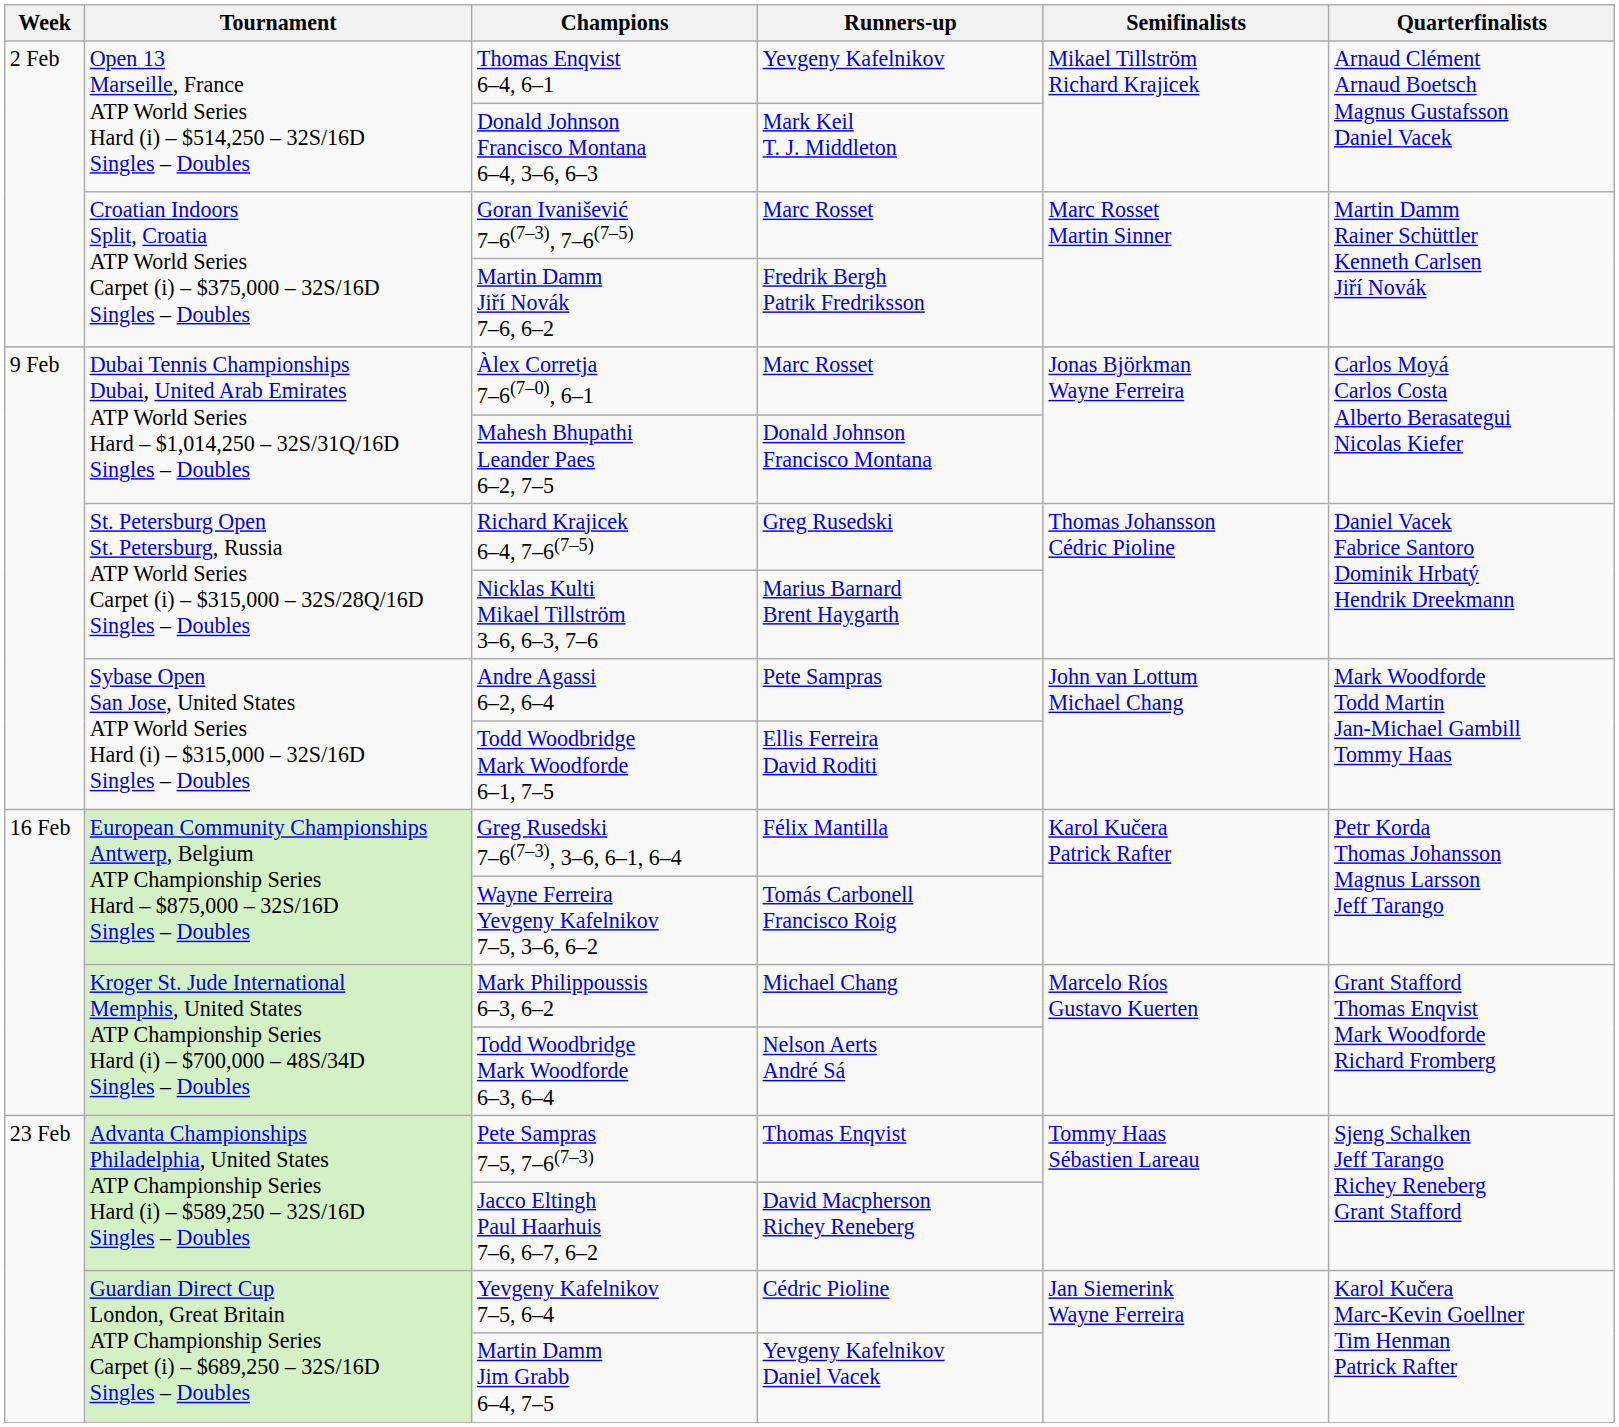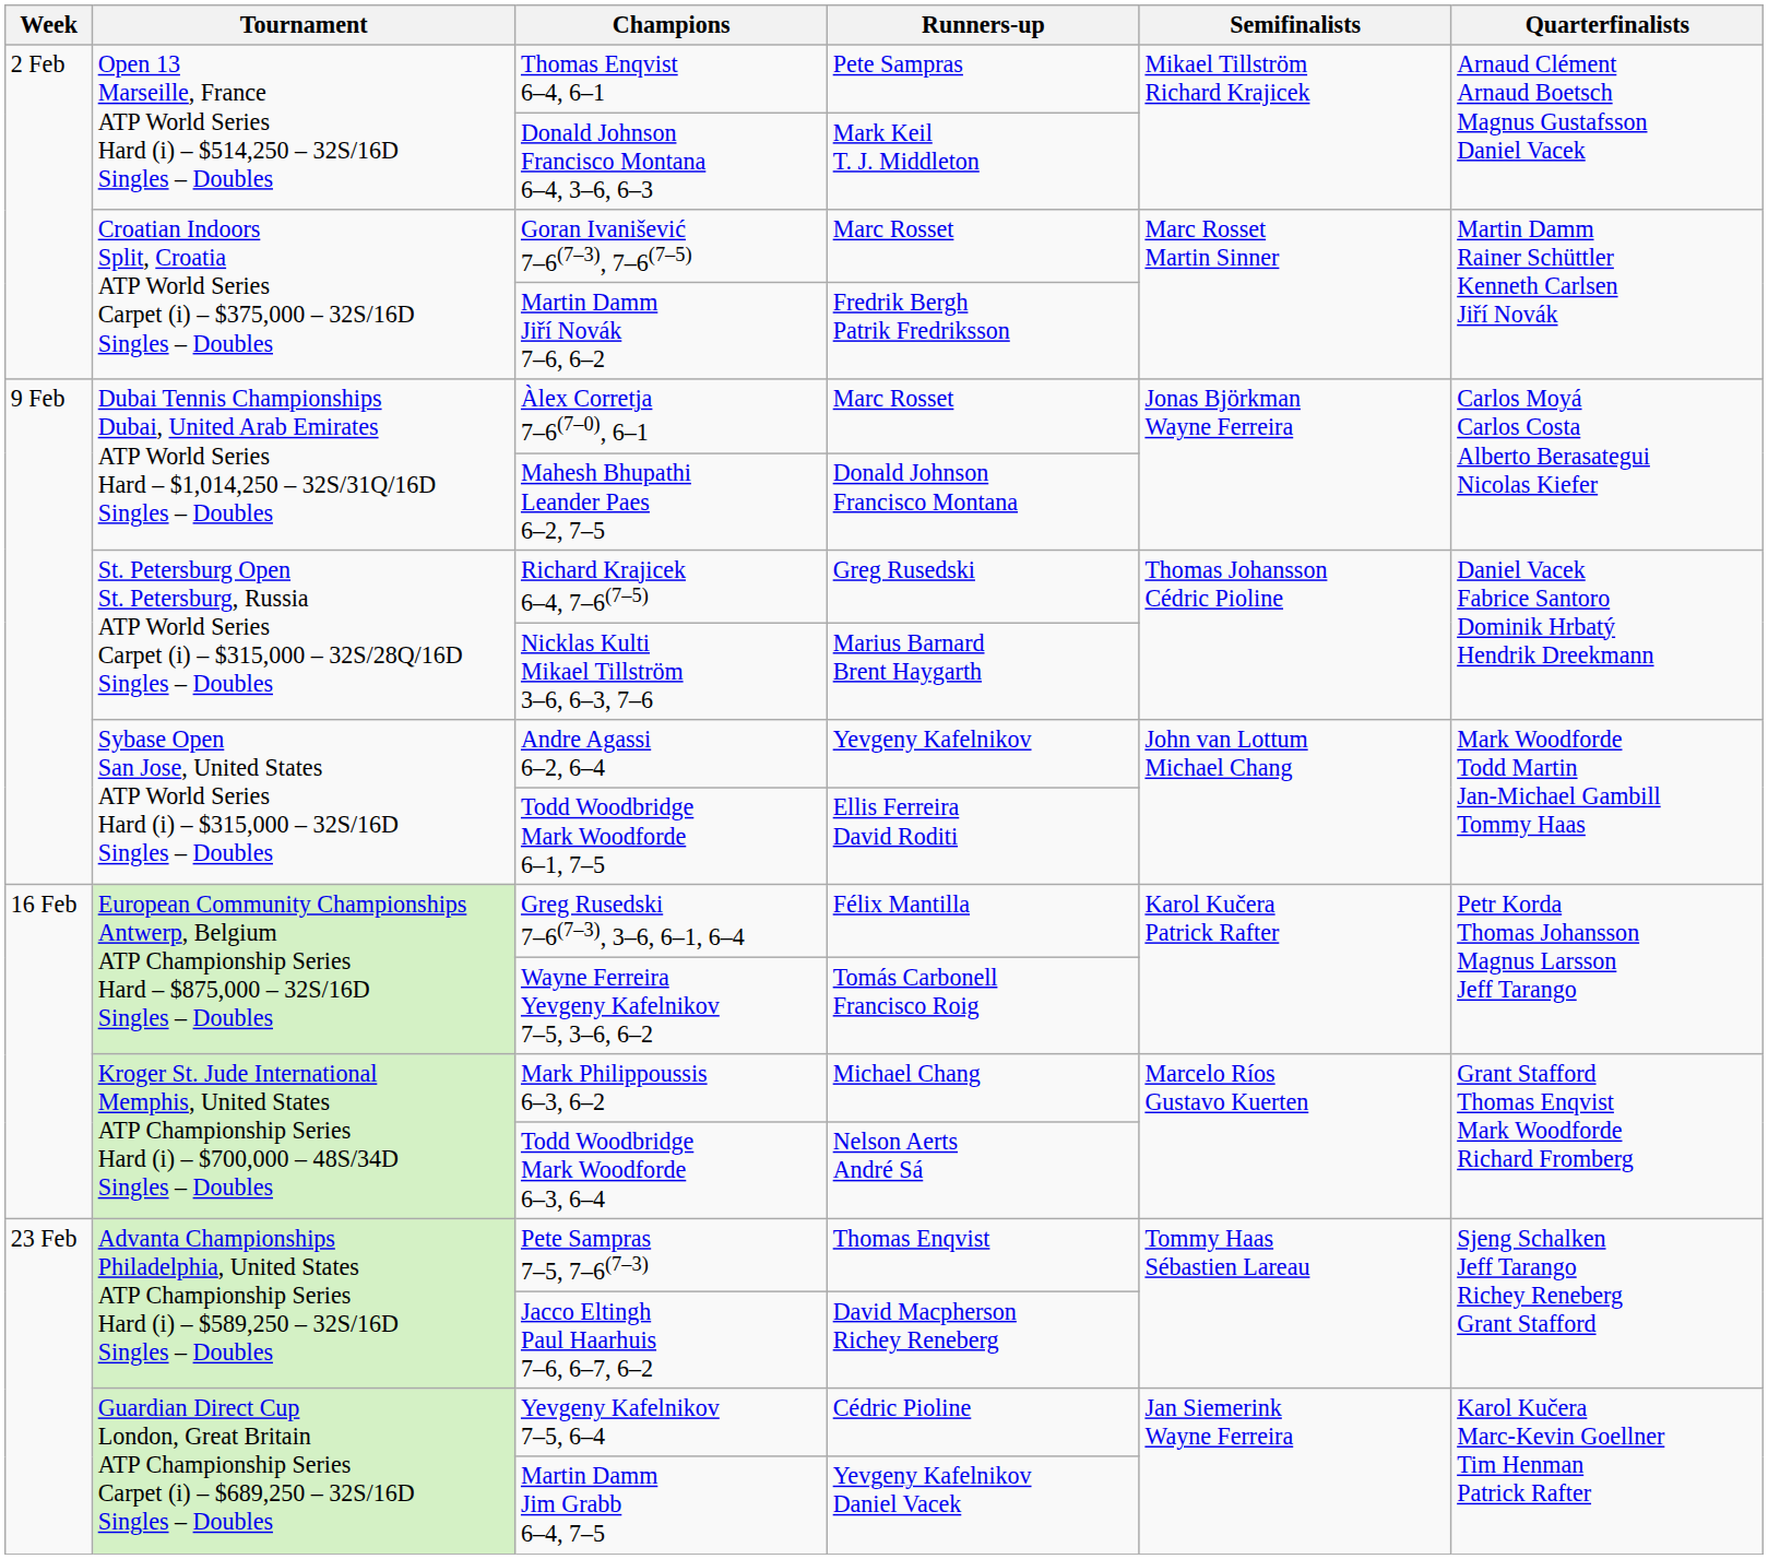Thomas Enqvist 6–4, 6–1 | Runners-up: Yevgeny Kafelnikov -> Pete Sampras
Andre Agassi 6–2, 6–4 | Runners-up: Pete Sampras -> Yevgeny Kafelnikov
